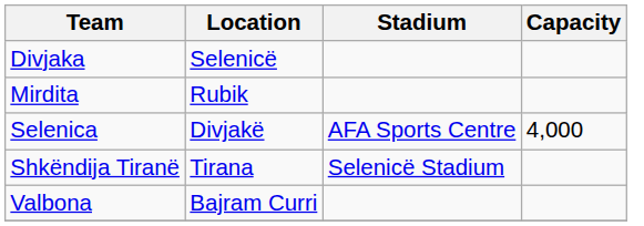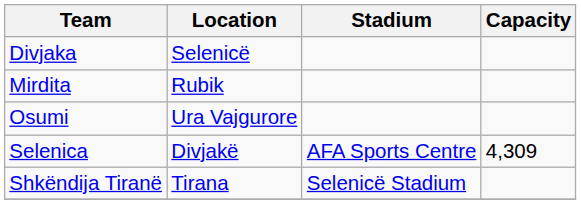+ row: Osumi | Ura Vajgurore
Selenica | Capacity: 4,000 -> 4,309
- row: Valbona | Bajram Curri
